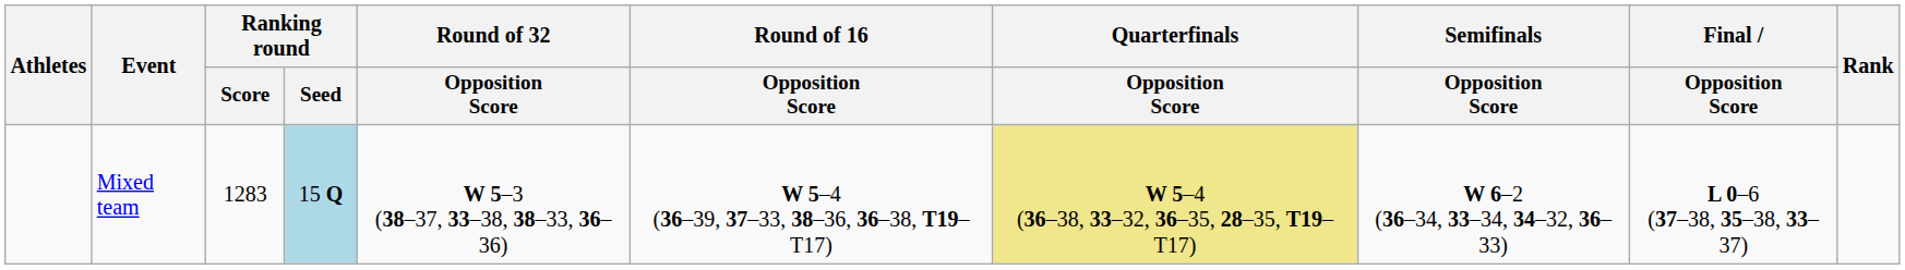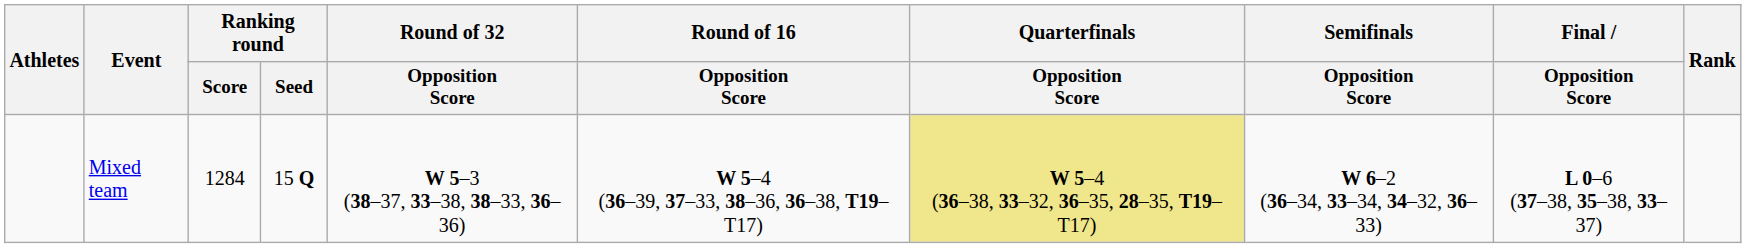Mixed team | Ranking round / Score: 1283 -> 1284
Mixed team | Ranking round / Seed: lightblue background -> no background
